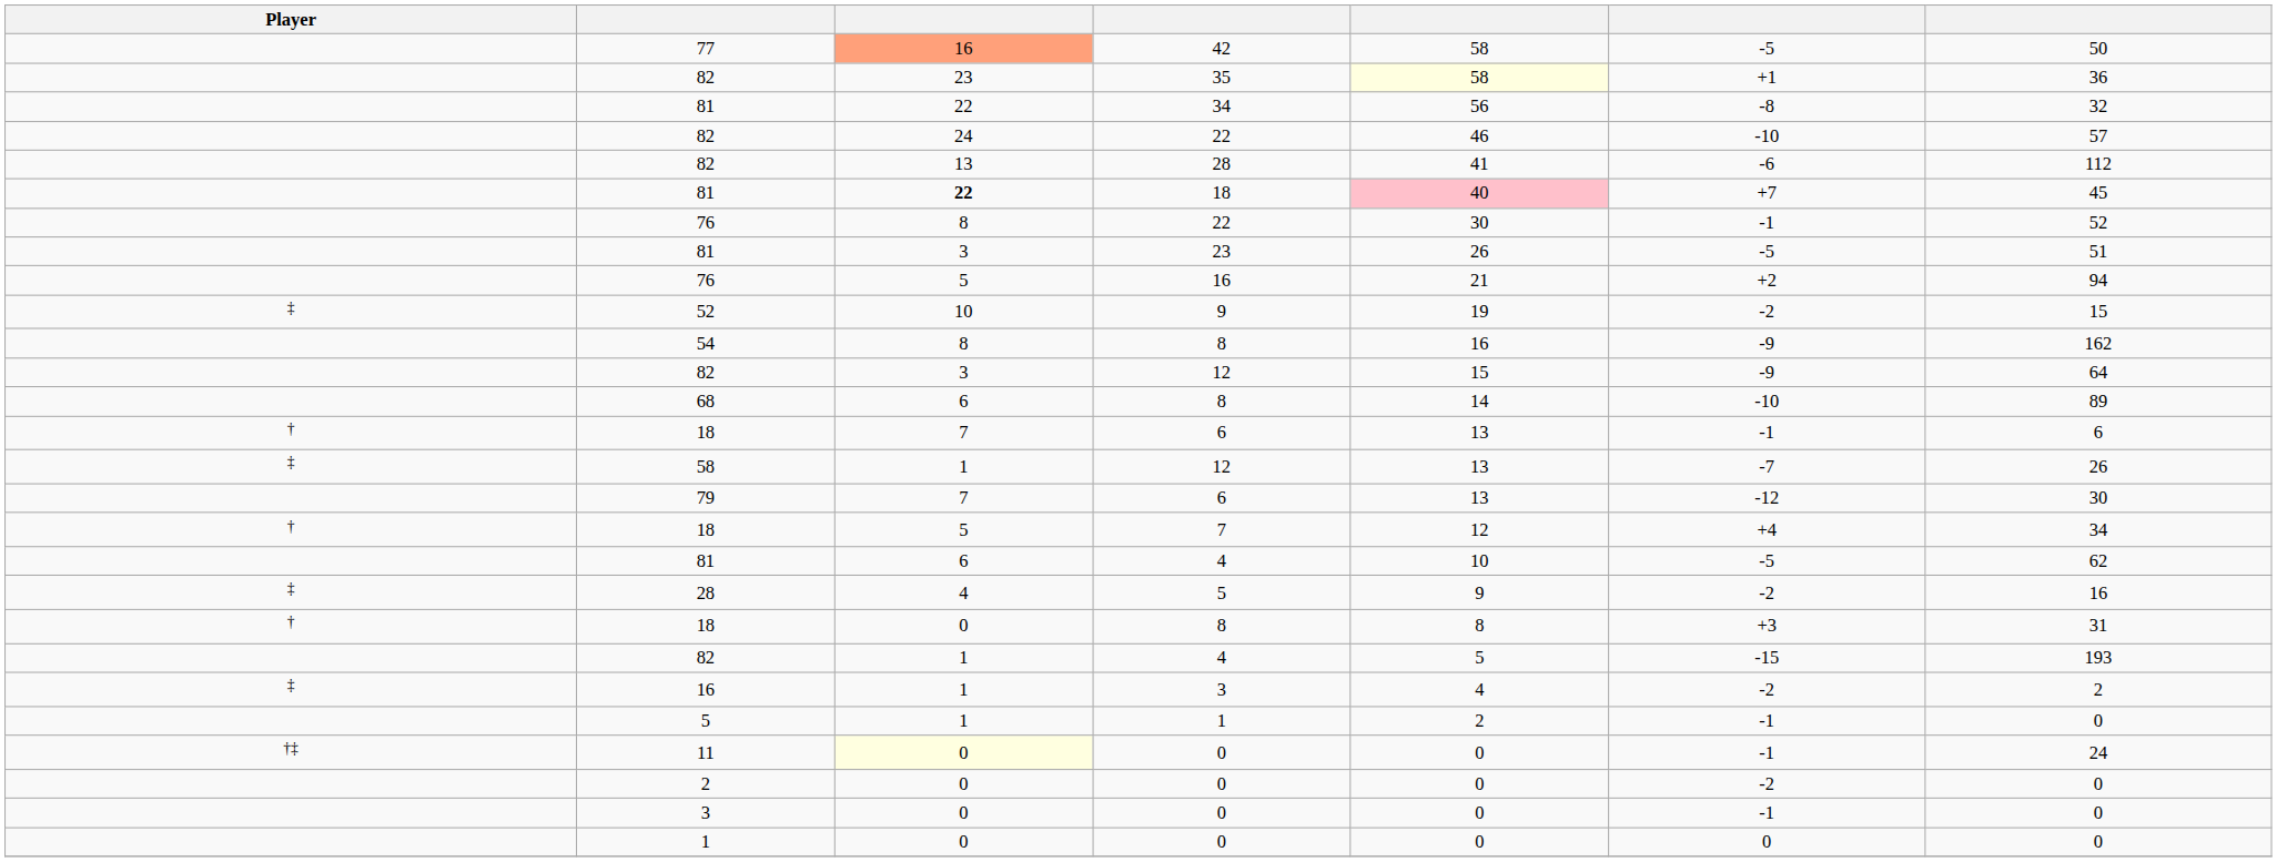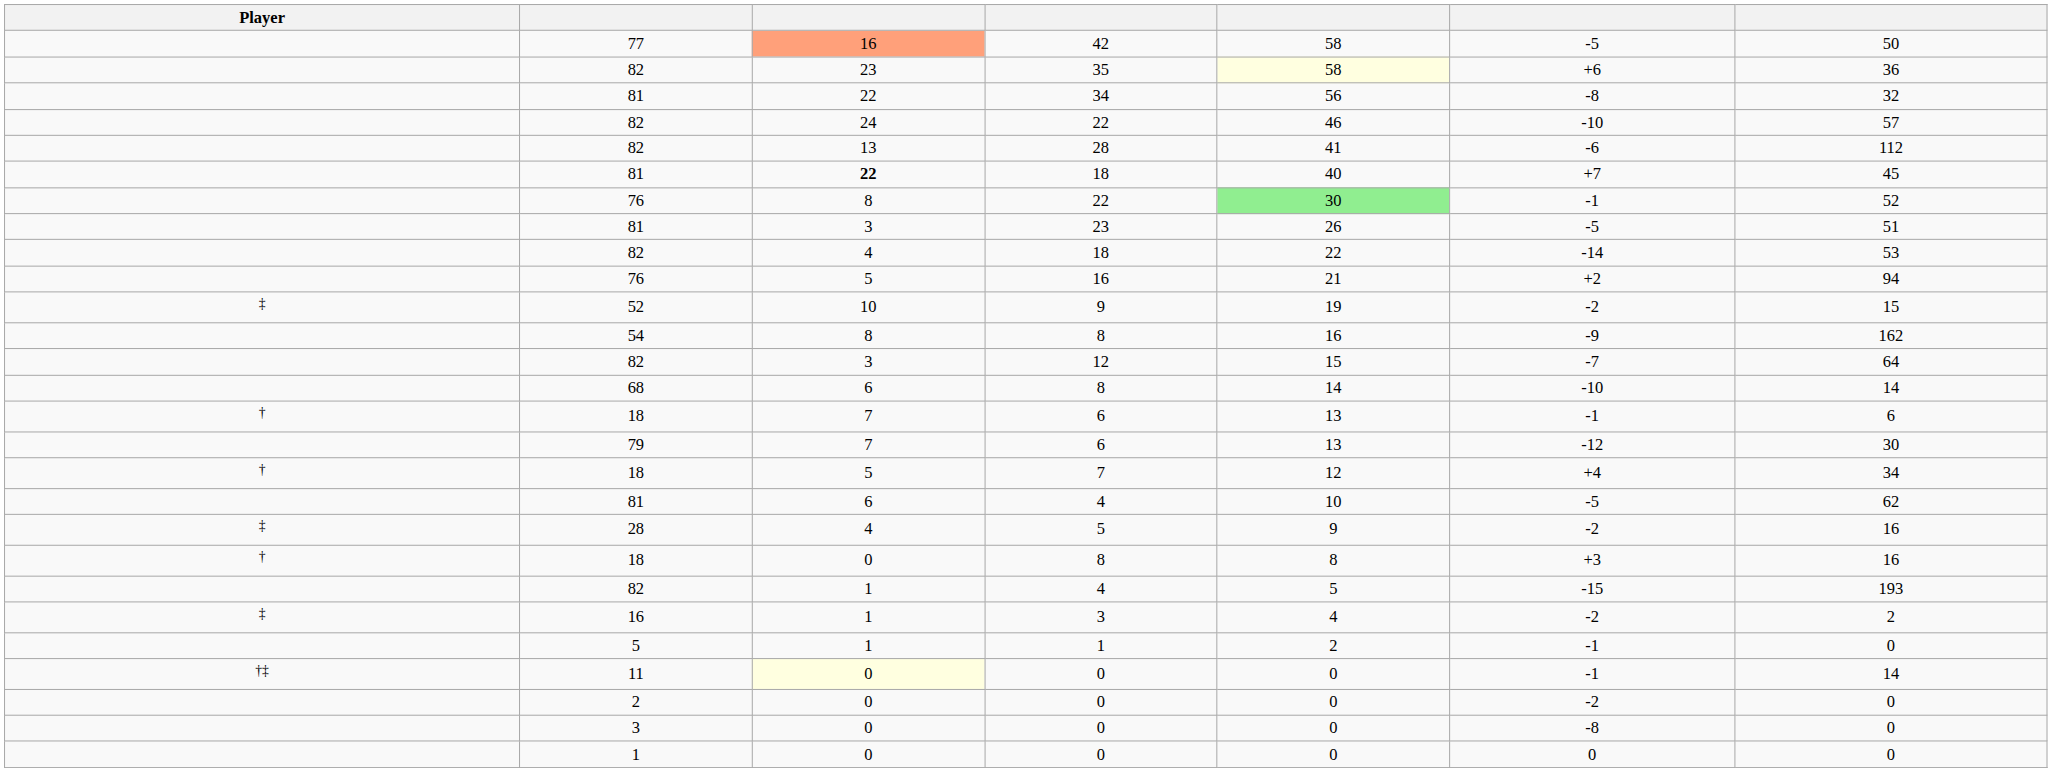35 | column 6: +1 -> +6
81 / 18 | column 5: pink background -> no background
76 / 22 | column 5: no background -> lightgreen background
+ row: 82 | 4 | 18 | 22 | -14 | 53
82 / 12 | column 6: -9 -> -7
68 / 8 | column 7: 89 -> 14
- row: ‡ | 58 | 1 | 12 | 13 | -7 | 26
18 / 8 | column 7: 31 -> 16
11 / 0 | column 7: 24 -> 14
3 / 0 | column 6: -1 -> -8
